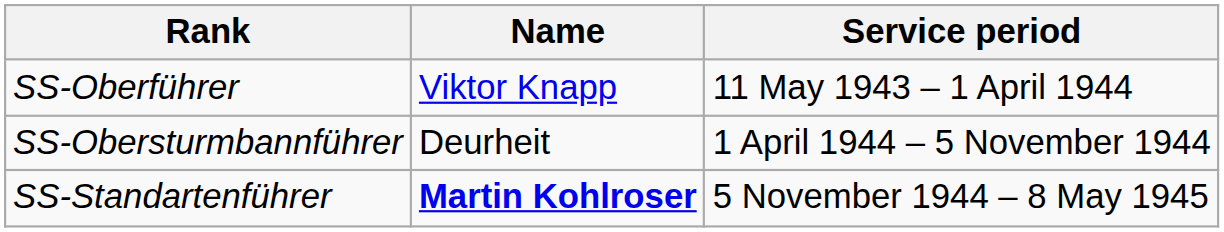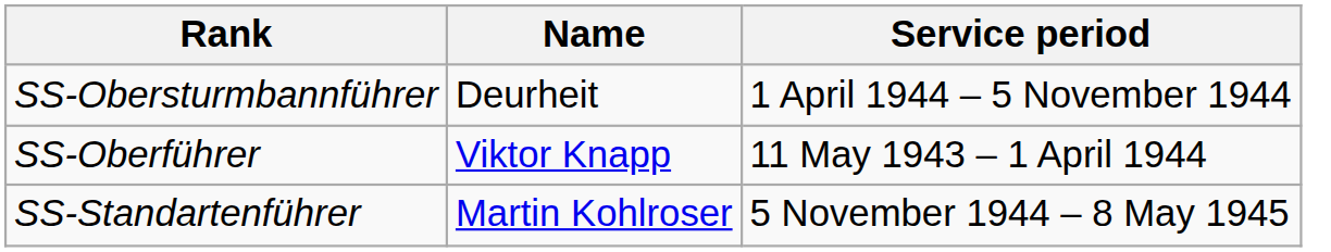rows swapped: SS-Oberführer <-> SS-Obersturmbannführer
SS-Standartenführer | Name: bold -> normal
